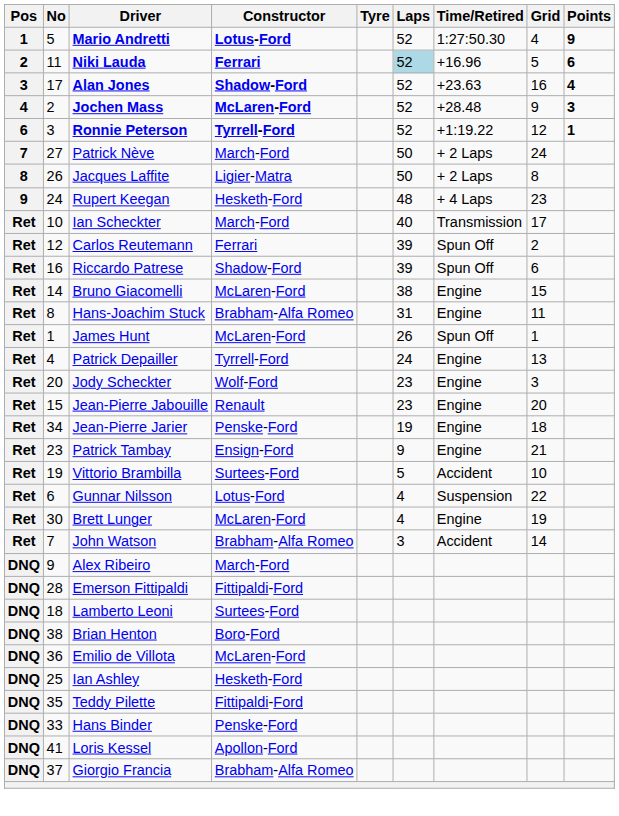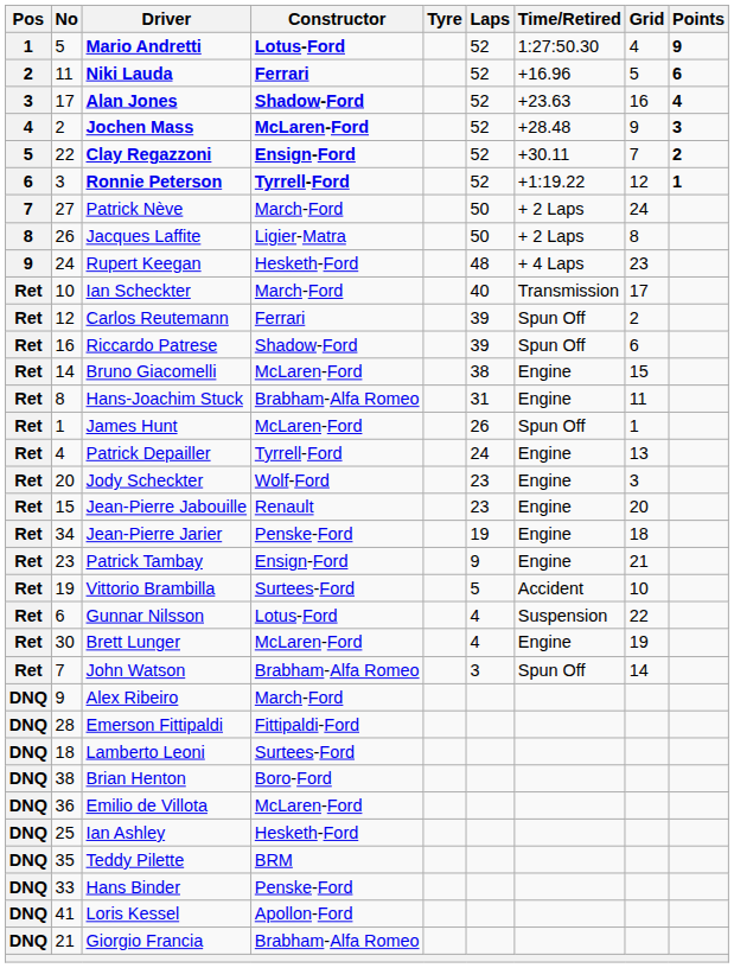Niki Lauda | Laps: lightblue background -> no background
+ row: 5 | 22 | Clay Regazzoni | Ensign-Ford | 52 | +30.11 | 7 | 2
John Watson | Time/Retired: Accident -> Spun Off
Teddy Pilette | Constructor: Fittipaldi-Ford -> BRM
Giorgio Francia | No: 37 -> 21
